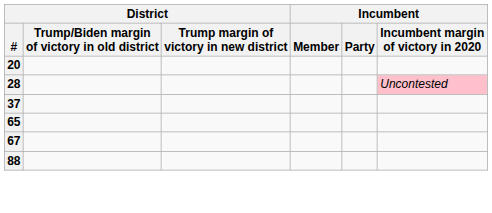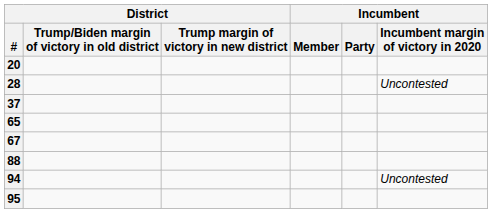28 | Incumbent / Incumbent margin of victory in 2020: pink background -> no background
+ row: 94 | Uncontested
+ row: 95
